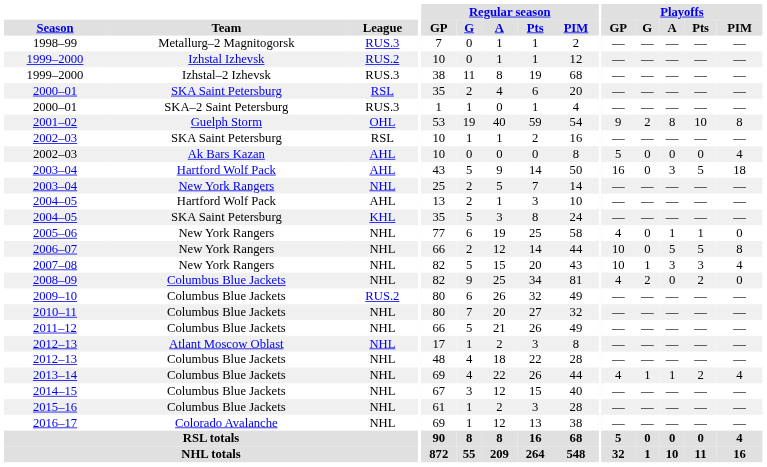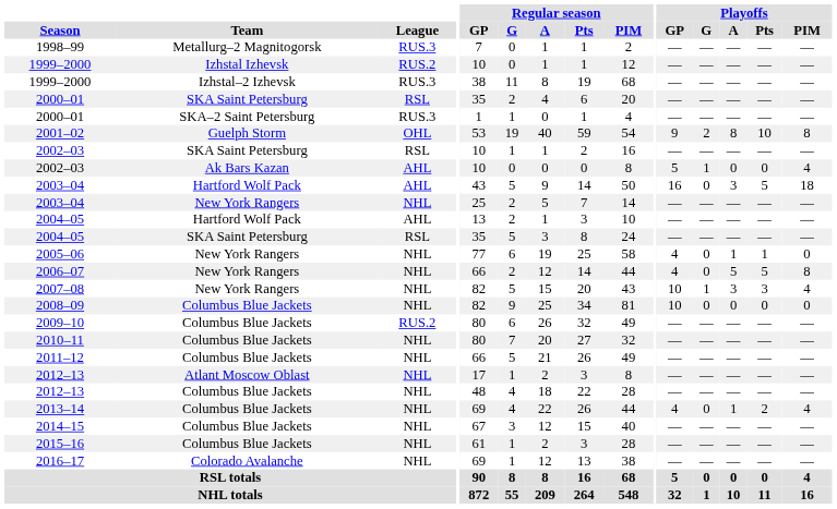2002–03 / Ak Bars Kazan | Playoffs / G: 0 -> 1
2004–05 / SKA Saint Petersburg | League: KHL -> RSL
2006–07 | Playoffs / GP: 10 -> 4
2008–09 | Playoffs / GP: 4 -> 10
2008–09 | Playoffs / G: 2 -> 0
2008–09 | Playoffs / Pts: 2 -> 0
2013–14 | Playoffs / G: 1 -> 0
